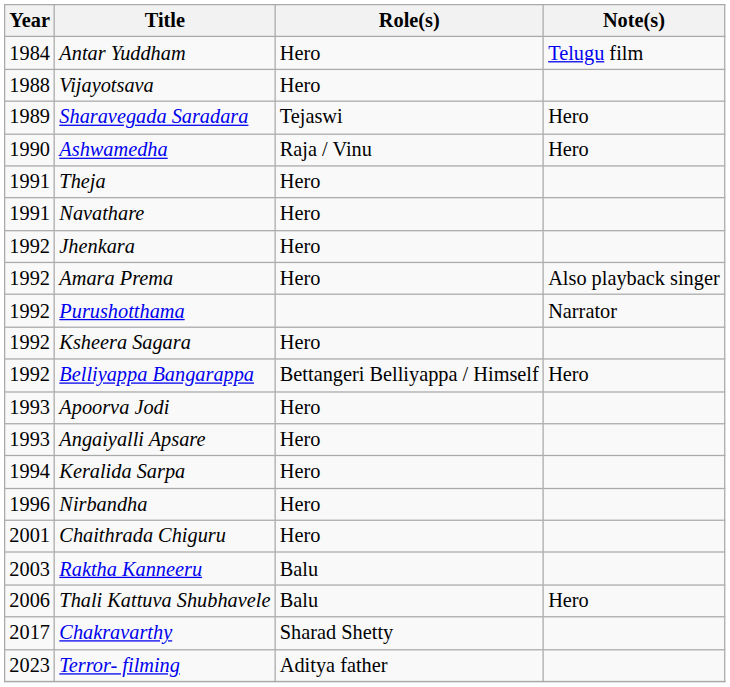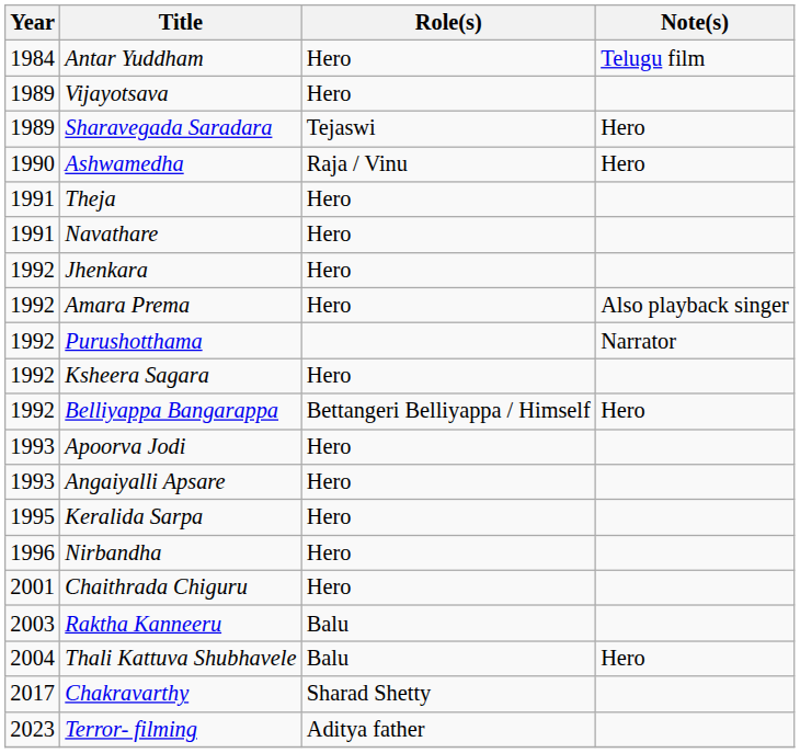Vijayotsava | Year: 1988 -> 1989
Keralida Sarpa | Year: 1994 -> 1995
Thali Kattuva Shubhavele | Year: 2006 -> 2004
